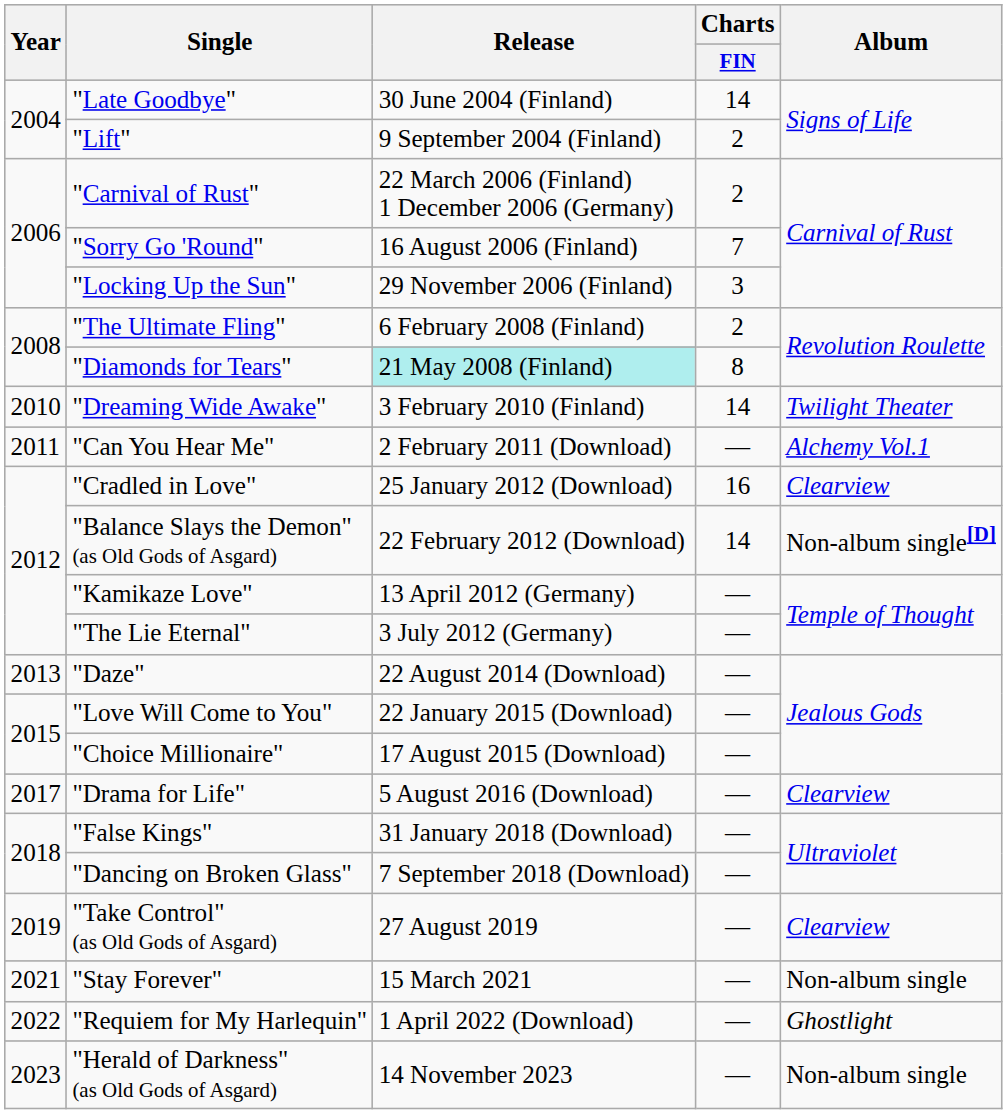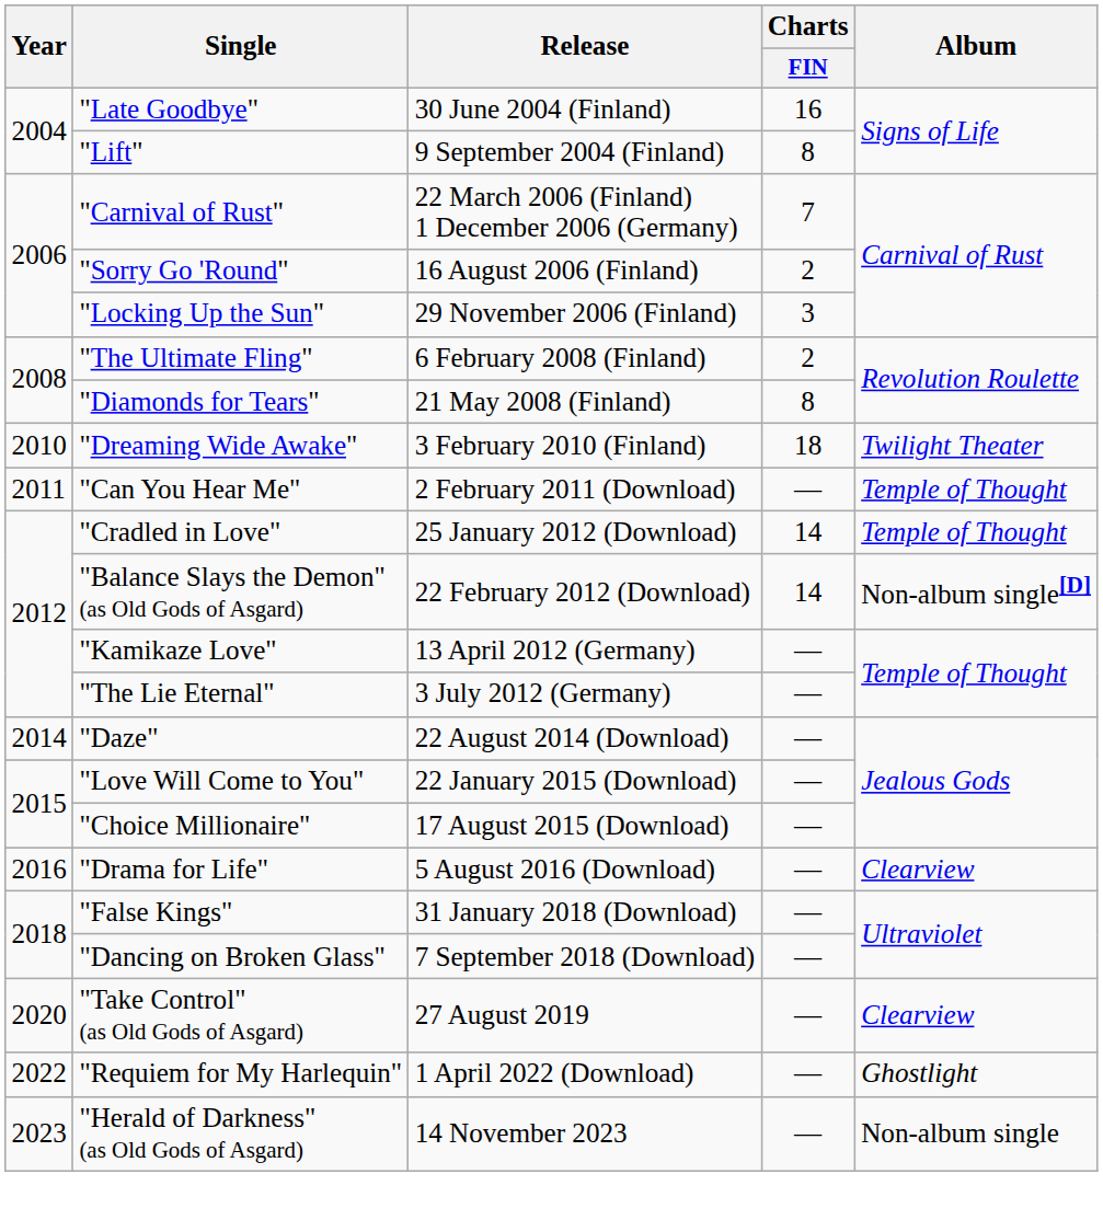"Late Goodbye" | Charts / FIN: 14 -> 16
"Lift" | Charts / FIN: 2 -> 8
"Carnival of Rust" | Charts / FIN: 2 -> 7
"Sorry Go 'Round" | Charts / FIN: 7 -> 2
"Diamonds for Tears" | Release: paleturquoise background -> no background
"Dreaming Wide Awake" | Charts / FIN: 14 -> 18
"Can You Hear Me" | Album: Alchemy Vol.1 -> Temple of Thought
"Cradled in Love" | Charts / FIN: 16 -> 14
"Cradled in Love" | Album: Clearview -> Temple of Thought
"Daze" | Year: 2013 -> 2014
"Drama for Life" | Year: 2017 -> 2016
"Take Control" (as Old Gods of Asgard) | Year: 2019 -> 2020
- row: 2021 | "Stay Forever" | 15 March 2021 | — | Non-album single
